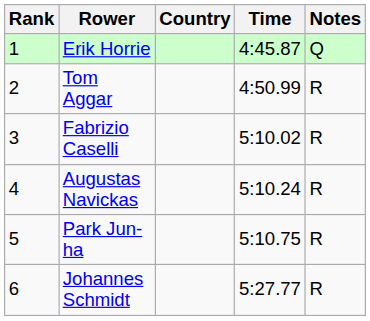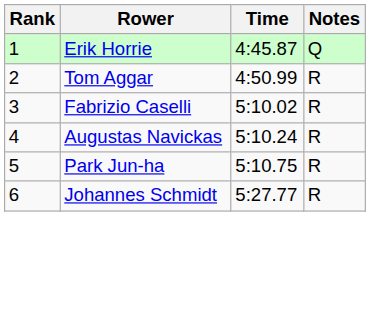- column: Country
